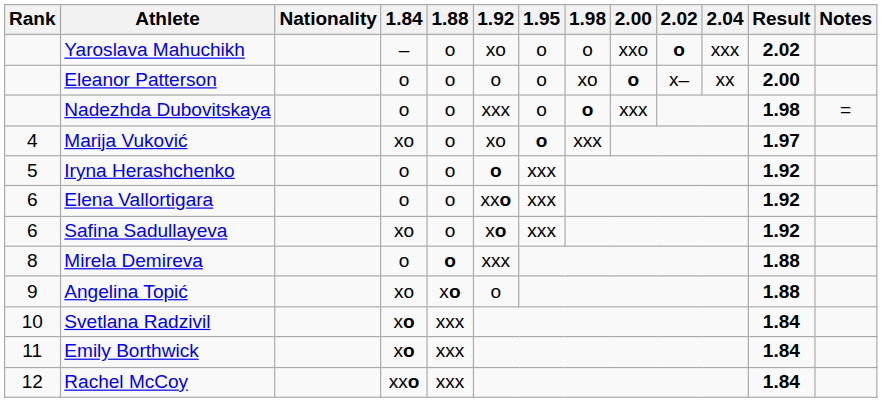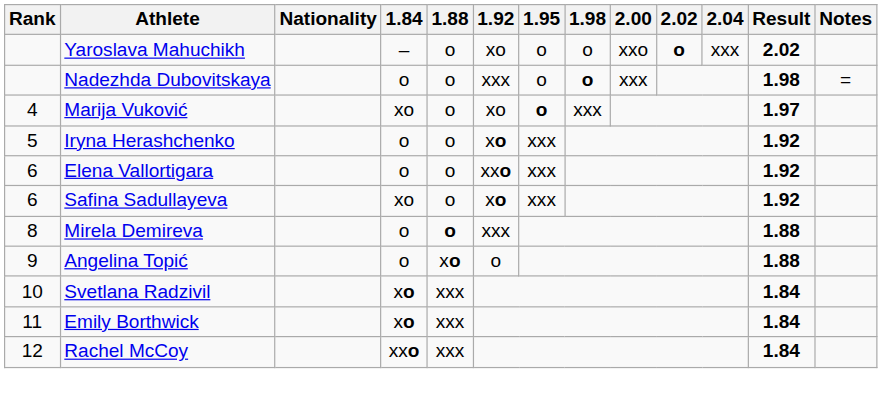- row: Eleanor Patterson | o | o | o | o | xo | o | x– | xx | 2.00
Iryna Herashchenko | 1.92: o -> xo
Angelina Topić | 1.84: xo -> o
